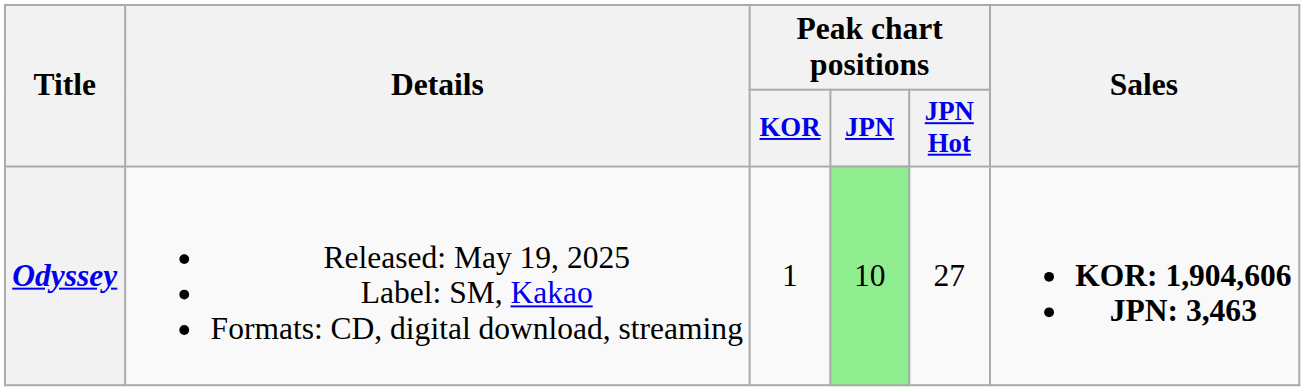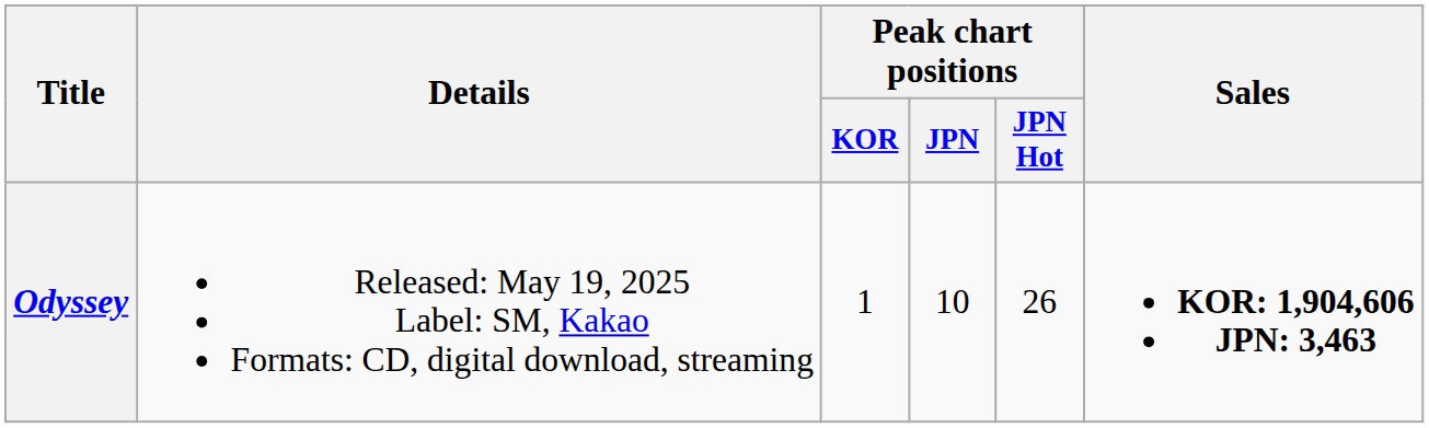Odyssey | Peak chart positions / JPN: lightgreen background -> no background
Odyssey | Peak chart positions / JPN Hot: 27 -> 26
